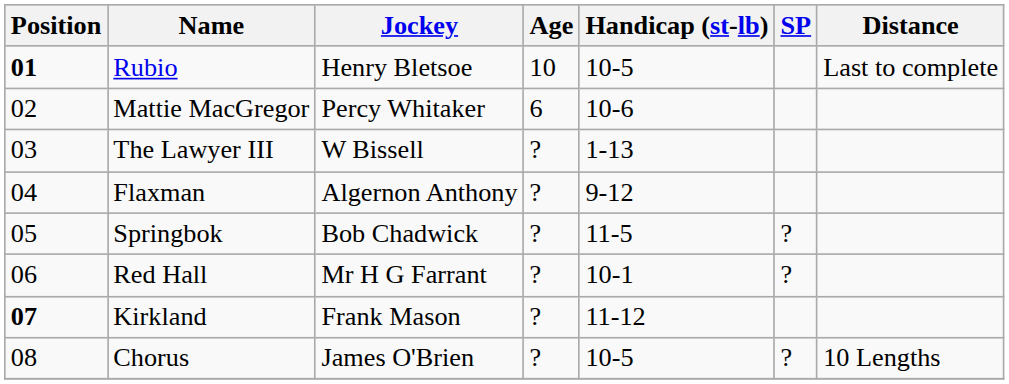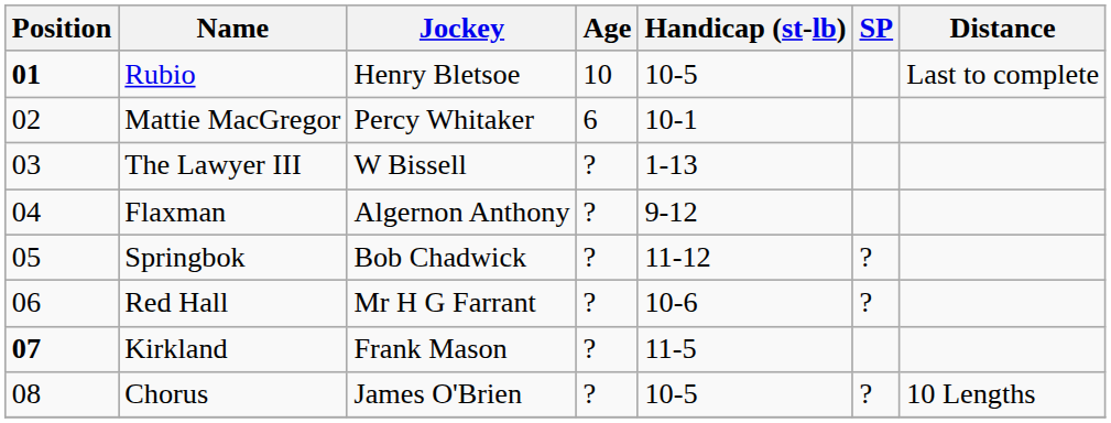Mattie MacGregor | Handicap (st-lb): 10-6 -> 10-1
Springbok | Handicap (st-lb): 11-5 -> 11-12
Red Hall | Handicap (st-lb): 10-1 -> 10-6
Kirkland | Handicap (st-lb): 11-12 -> 11-5
